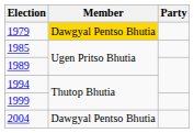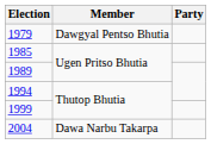1979 | Member: gold background -> no background
2004 | Member: Dawgyal Pentso Bhutia -> Dawa Narbu Takarpa
